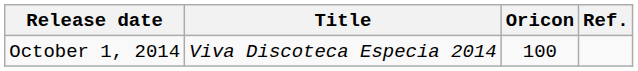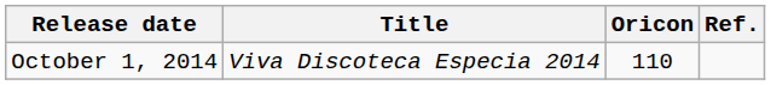October 1, 2014 | Oricon: 100 -> 110
